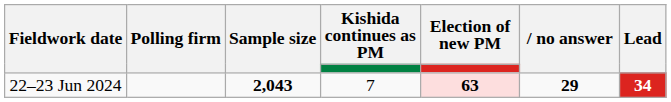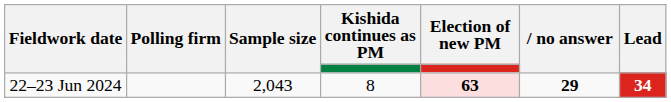22–23 Jun 2024 | Sample size: bold -> normal
22–23 Jun 2024 | Kishida continues as PM: 7 -> 8
